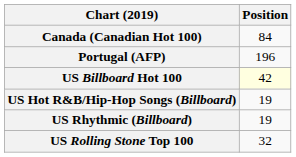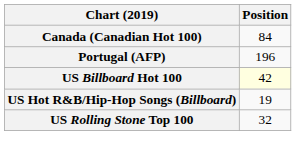- row: US Rhythmic (Billboard) | 19
